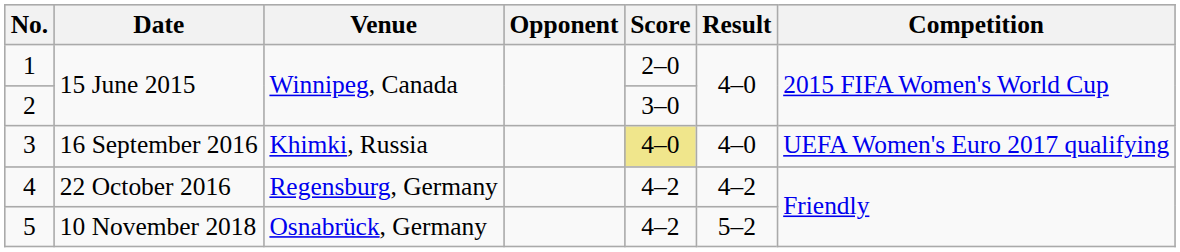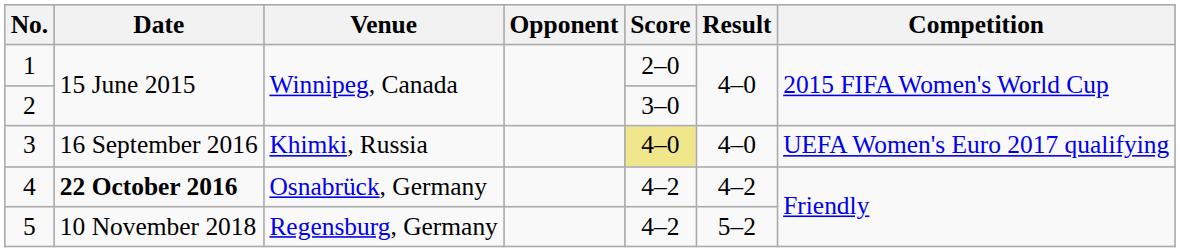4 | Date: normal -> bold
4 | Venue: Regensburg, Germany -> Osnabrück, Germany
5 | Venue: Osnabrück, Germany -> Regensburg, Germany
